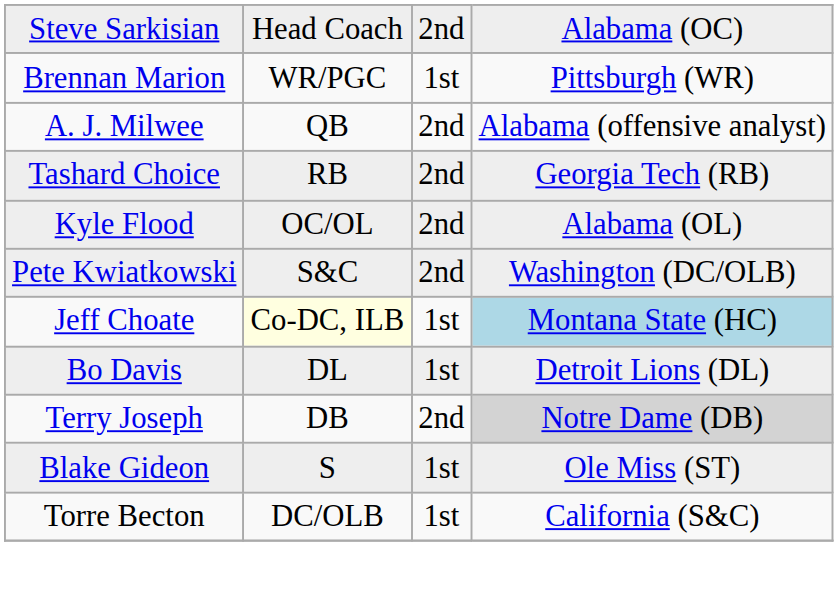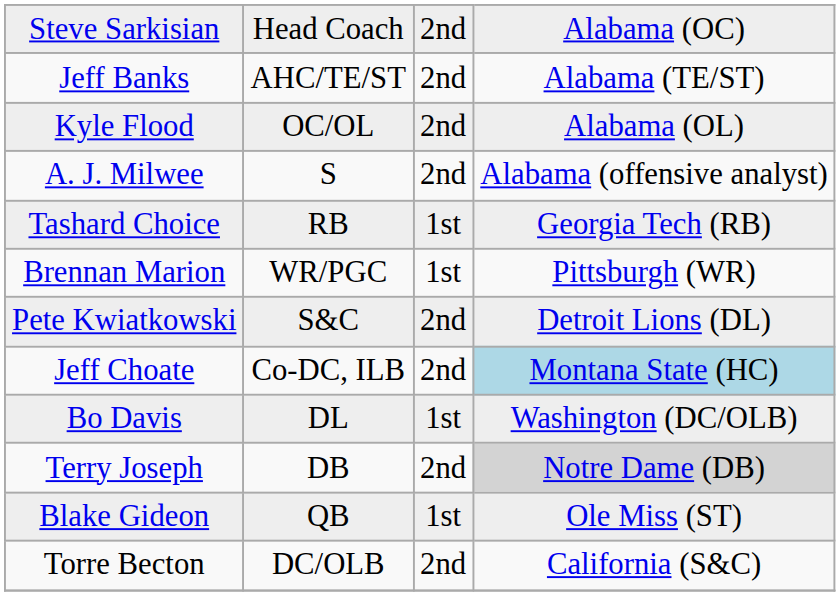+ row: Jeff Banks | AHC/TE/ST | 2nd | Alabama (TE/ST)
rows swapped: Kyle Flood <-> Brennan Marion
A. J. Milwee | column 2: QB -> S
Tashard Choice | column 3: 2nd -> 1st
Pete Kwiatkowski | column 4: Washington (DC/OLB) -> Detroit Lions (DL)
Jeff Choate | column 2: lightyellow background -> no background
Jeff Choate | column 3: 1st -> 2nd
Bo Davis | column 4: Detroit Lions (DL) -> Washington (DC/OLB)
Blake Gideon | column 2: S -> QB
Torre Becton | column 3: 1st -> 2nd
